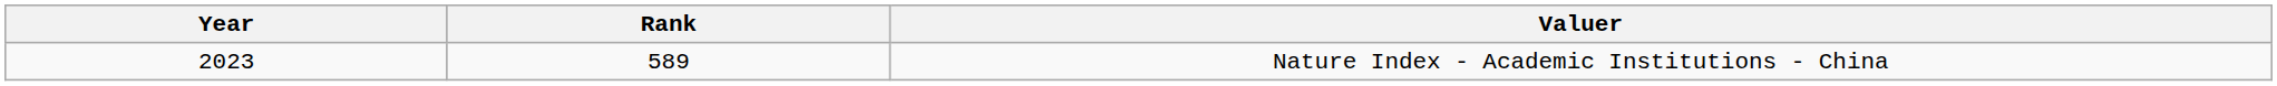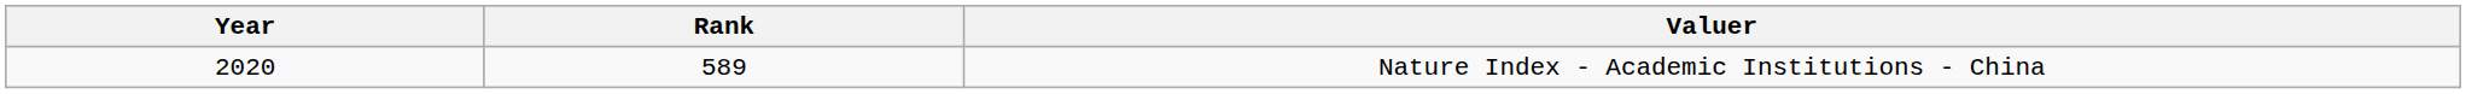Nature Index - Academic Institutions - China | Year: 2023 -> 2020
